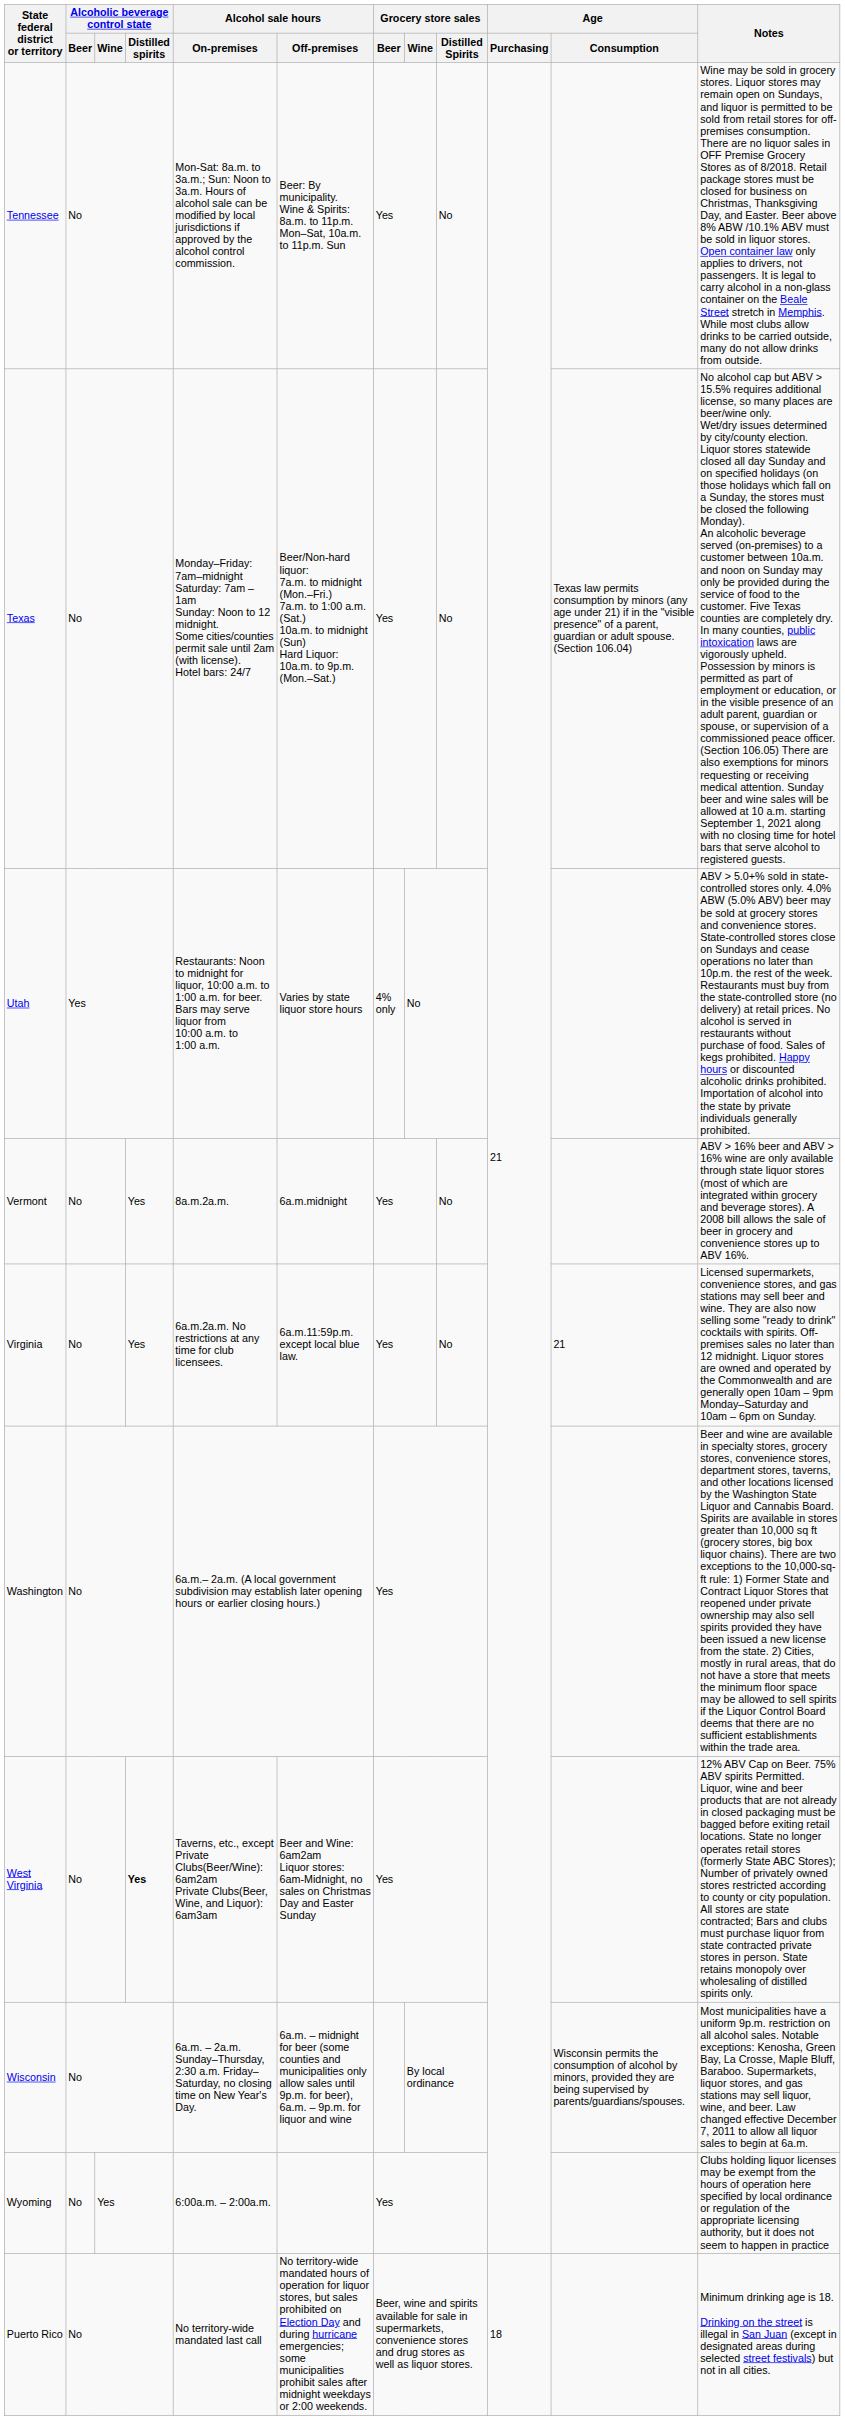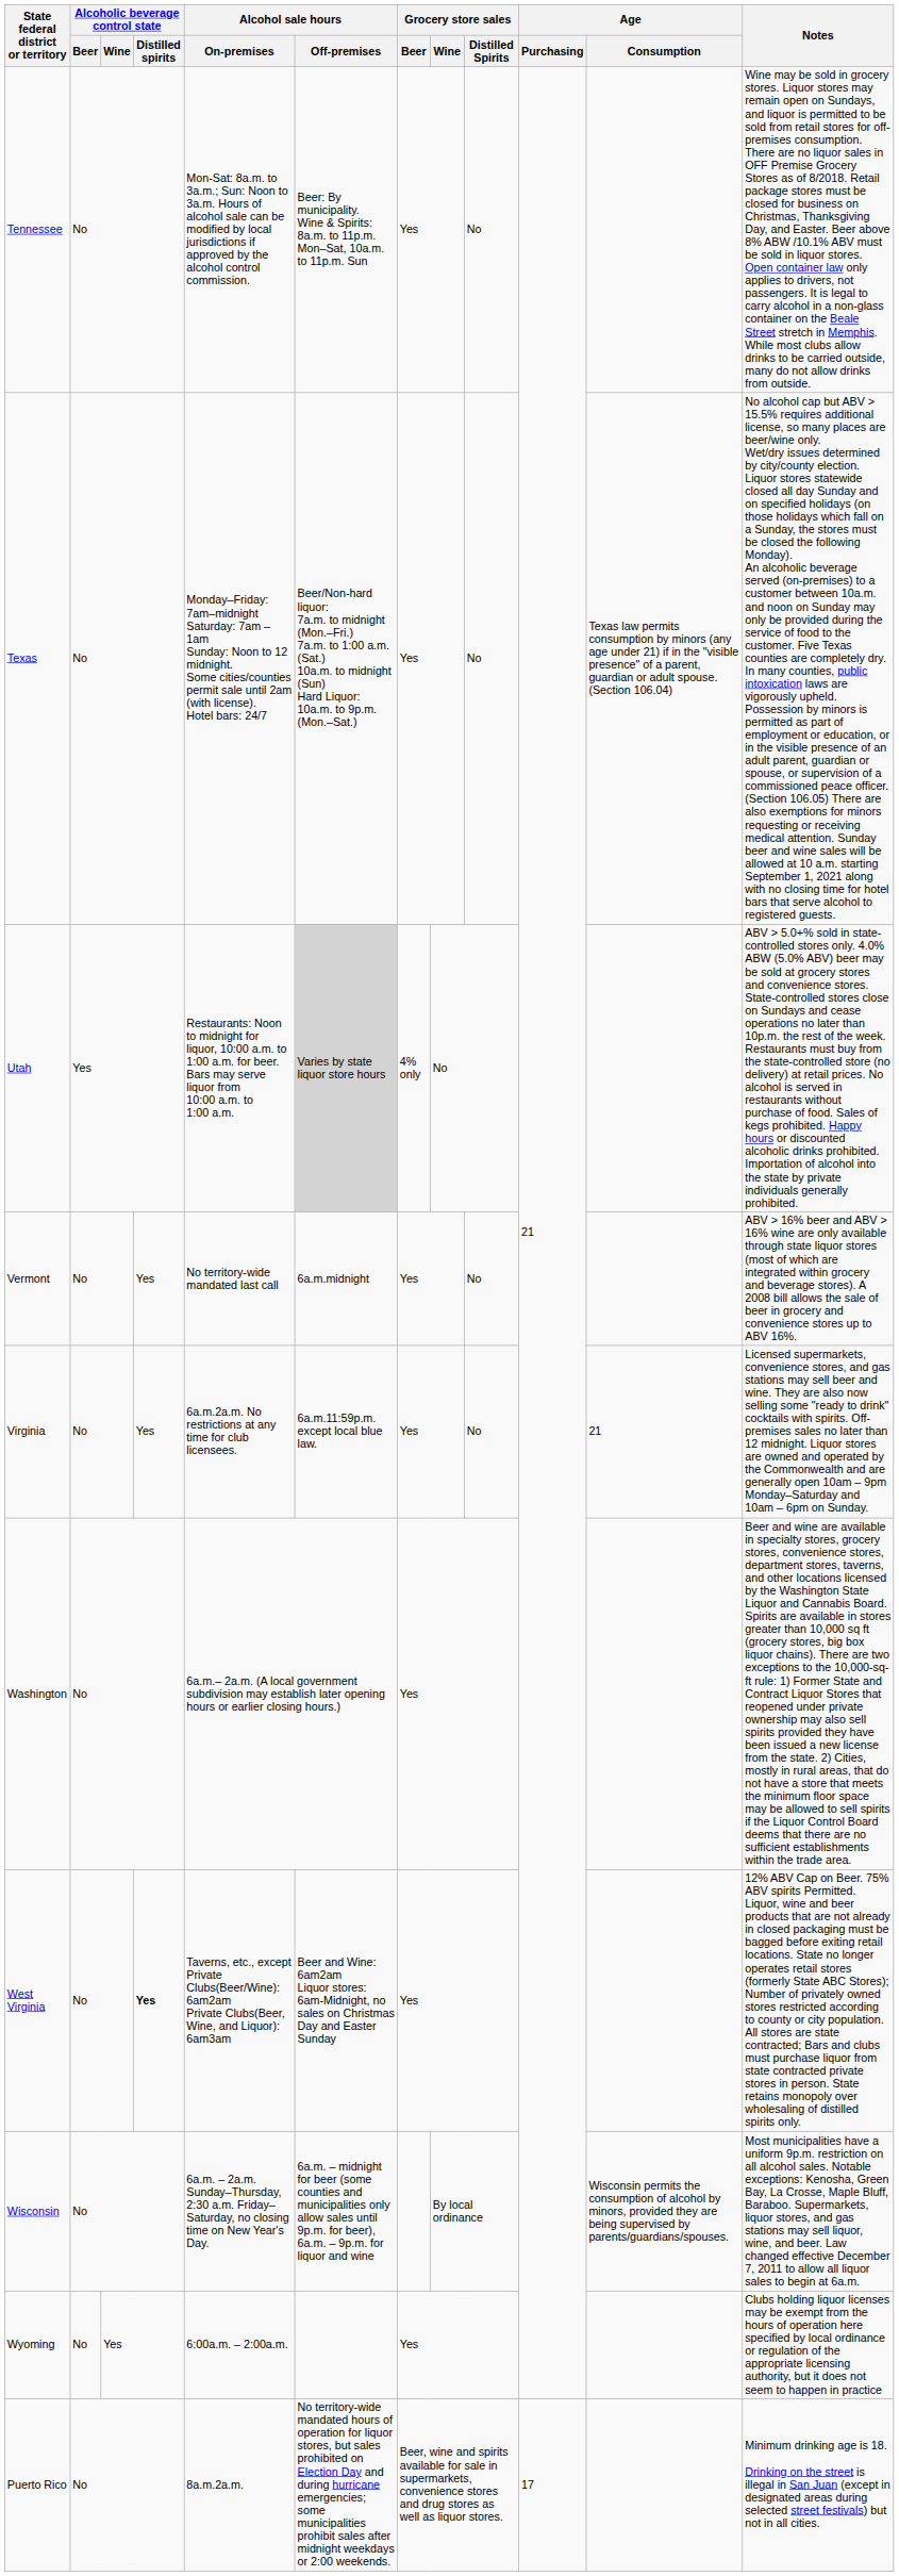Utah | Alcohol sale hours / Off-premises: no background -> lightgrey background
Vermont | Alcohol sale hours / On-premises: 8a.m.2a.m. -> No territory-wide mandated last call
Puerto Rico | Alcohol sale hours / On-premises: No territory-wide mandated last call -> 8a.m.2a.m.
Puerto Rico | Age / Purchasing: 18 -> 17
